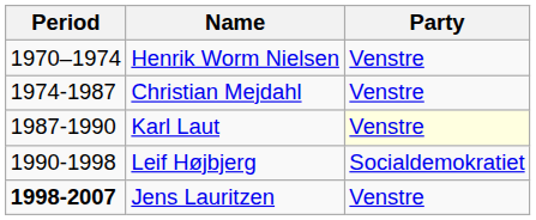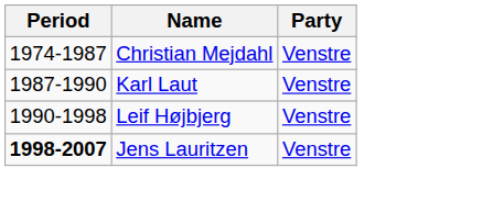- row: 1970–1974 | Henrik Worm Nielsen | Venstre
Karl Laut | Party: lightyellow background -> no background
Leif Højbjerg | Party: Socialdemokratiet -> Venstre
